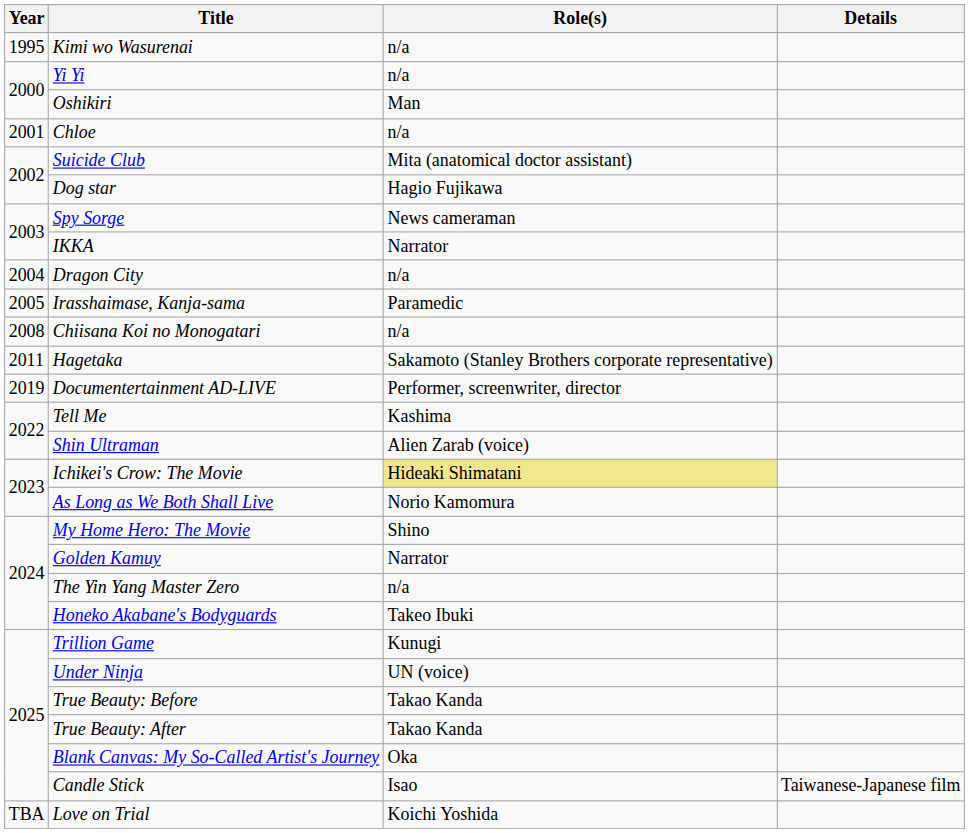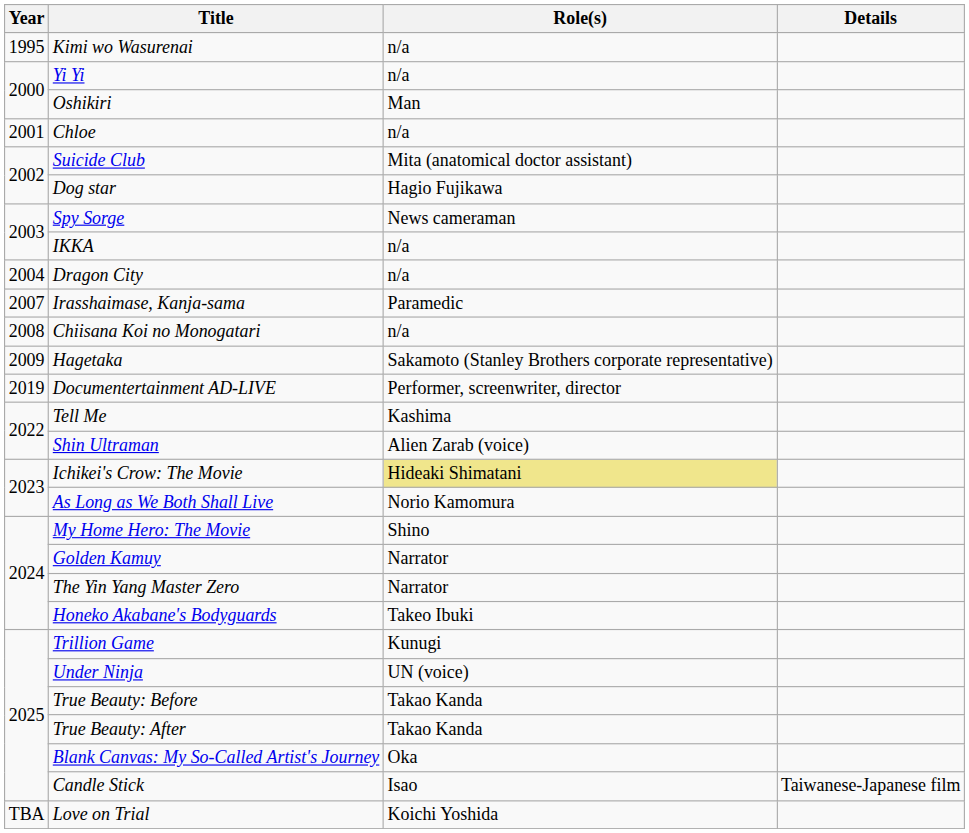IKKA | Role(s): Narrator -> n/a
Irasshaimase, Kanja-sama | Year: 2005 -> 2007
Hagetaka | Year: 2011 -> 2009
The Yin Yang Master Zero | Role(s): n/a -> Narrator
